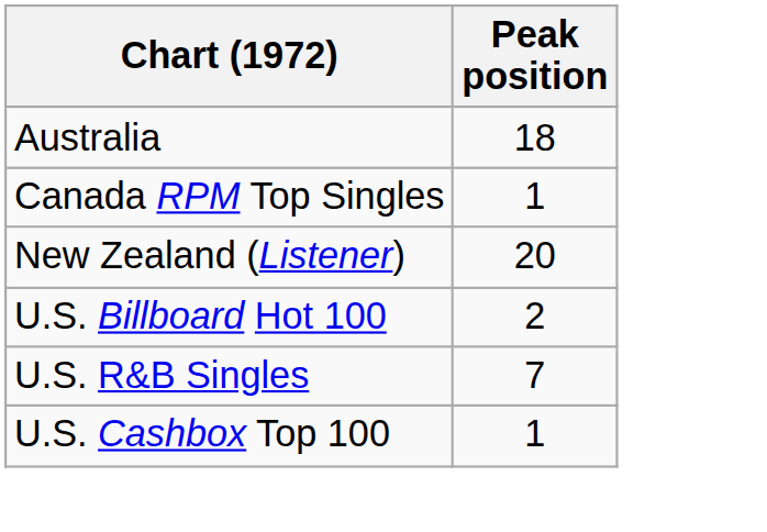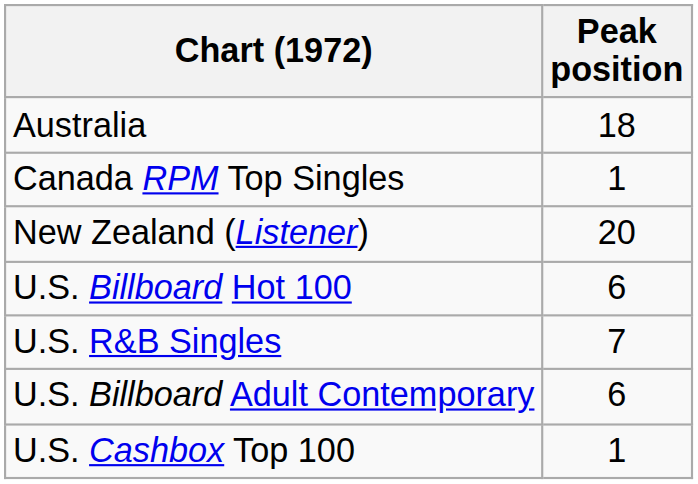U.S. Billboard Hot 100 | Peak position: 2 -> 6
+ row: U.S. Billboard Adult Contemporary | 6
